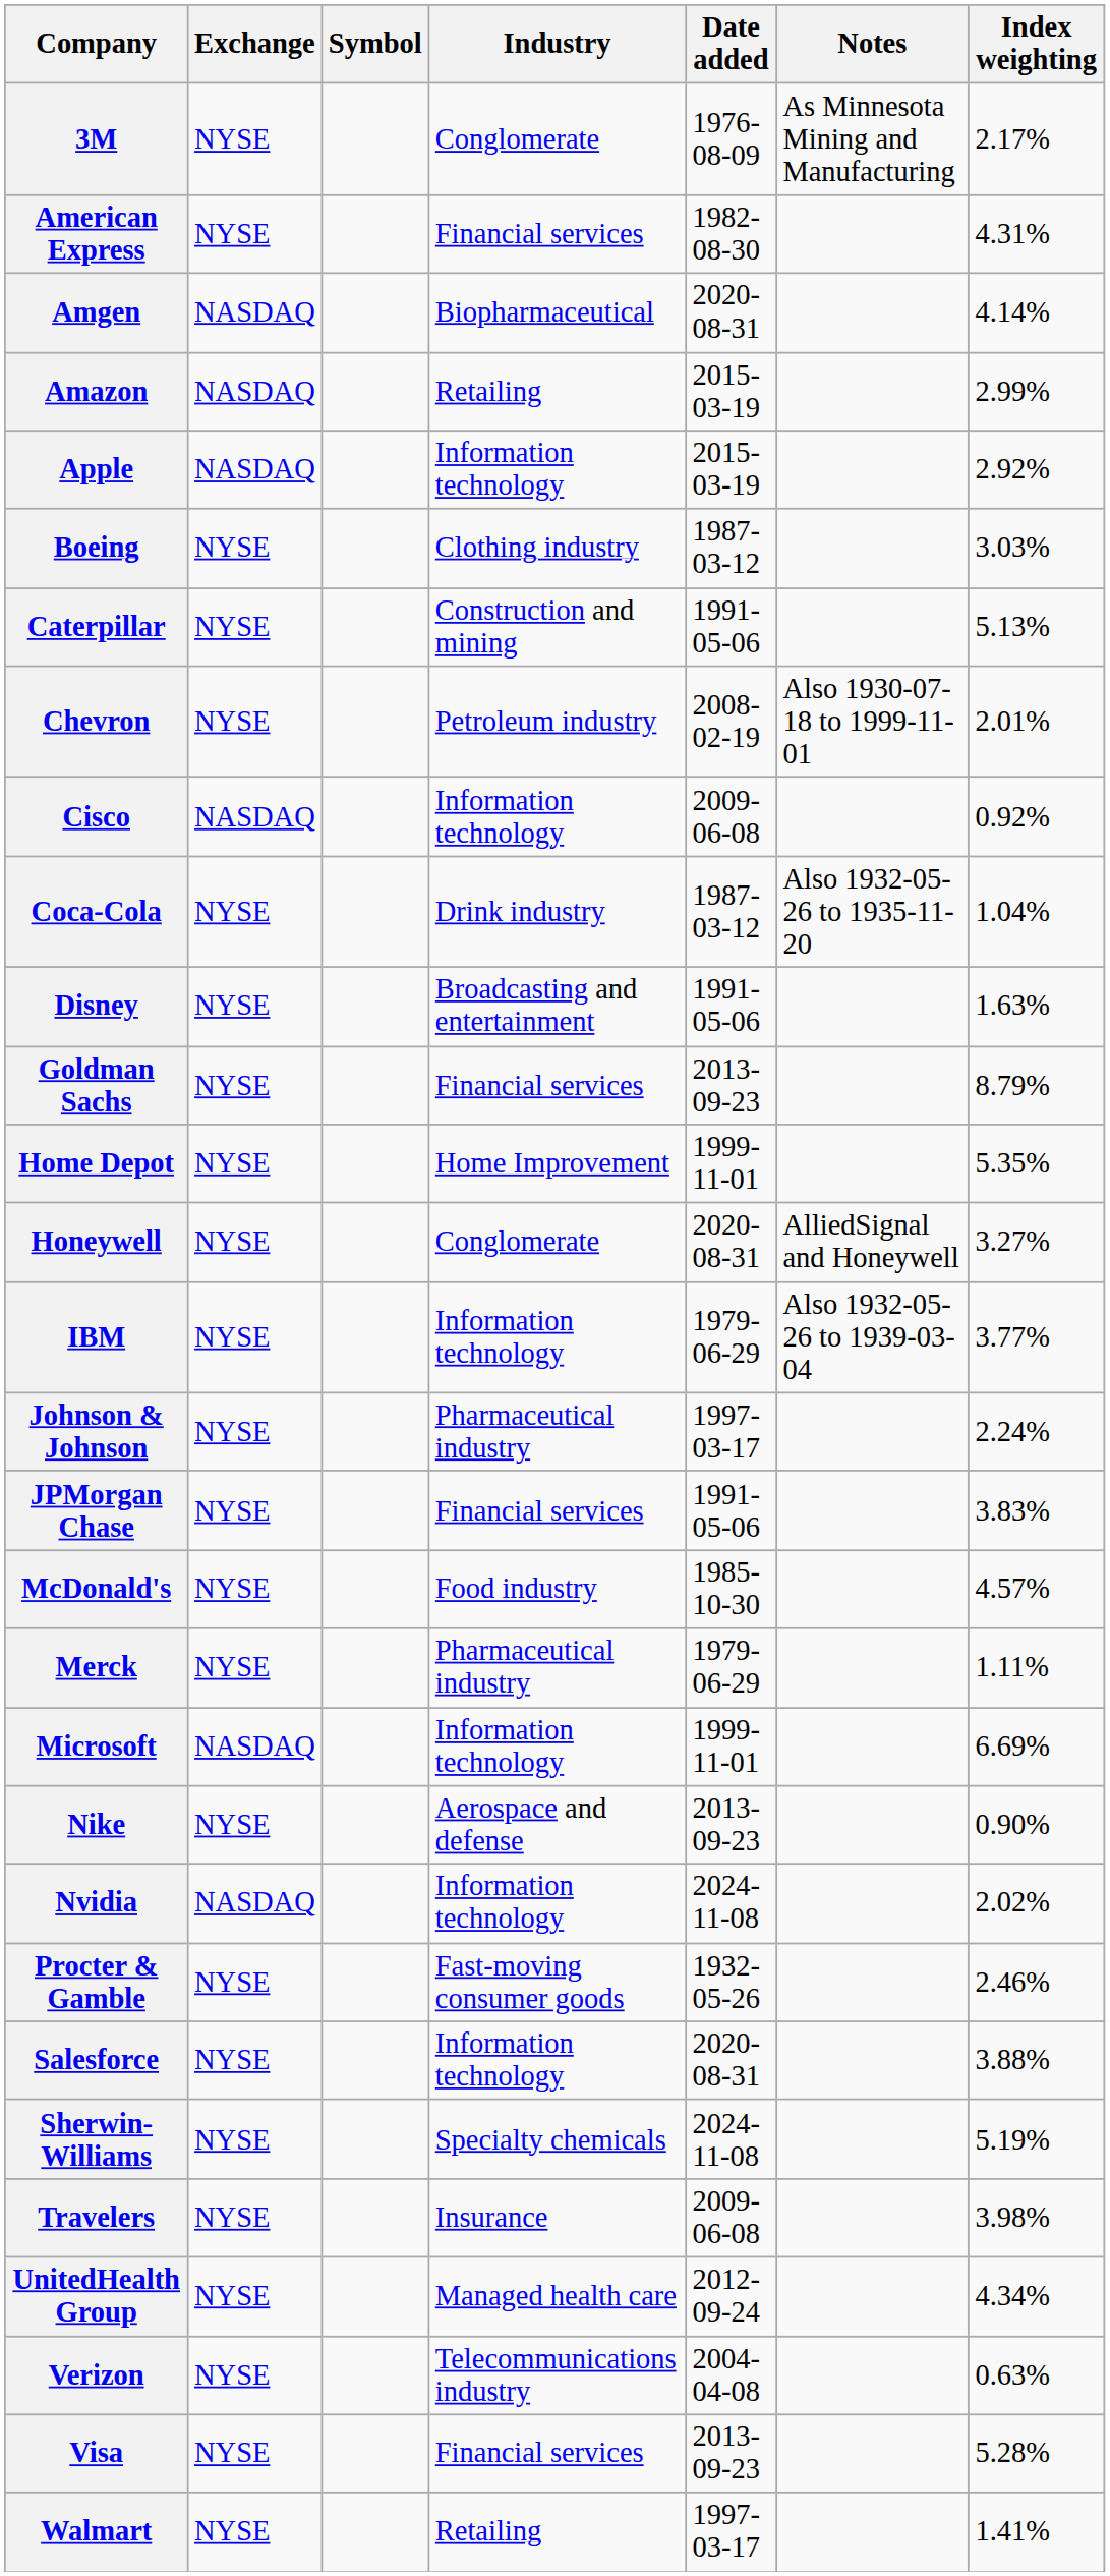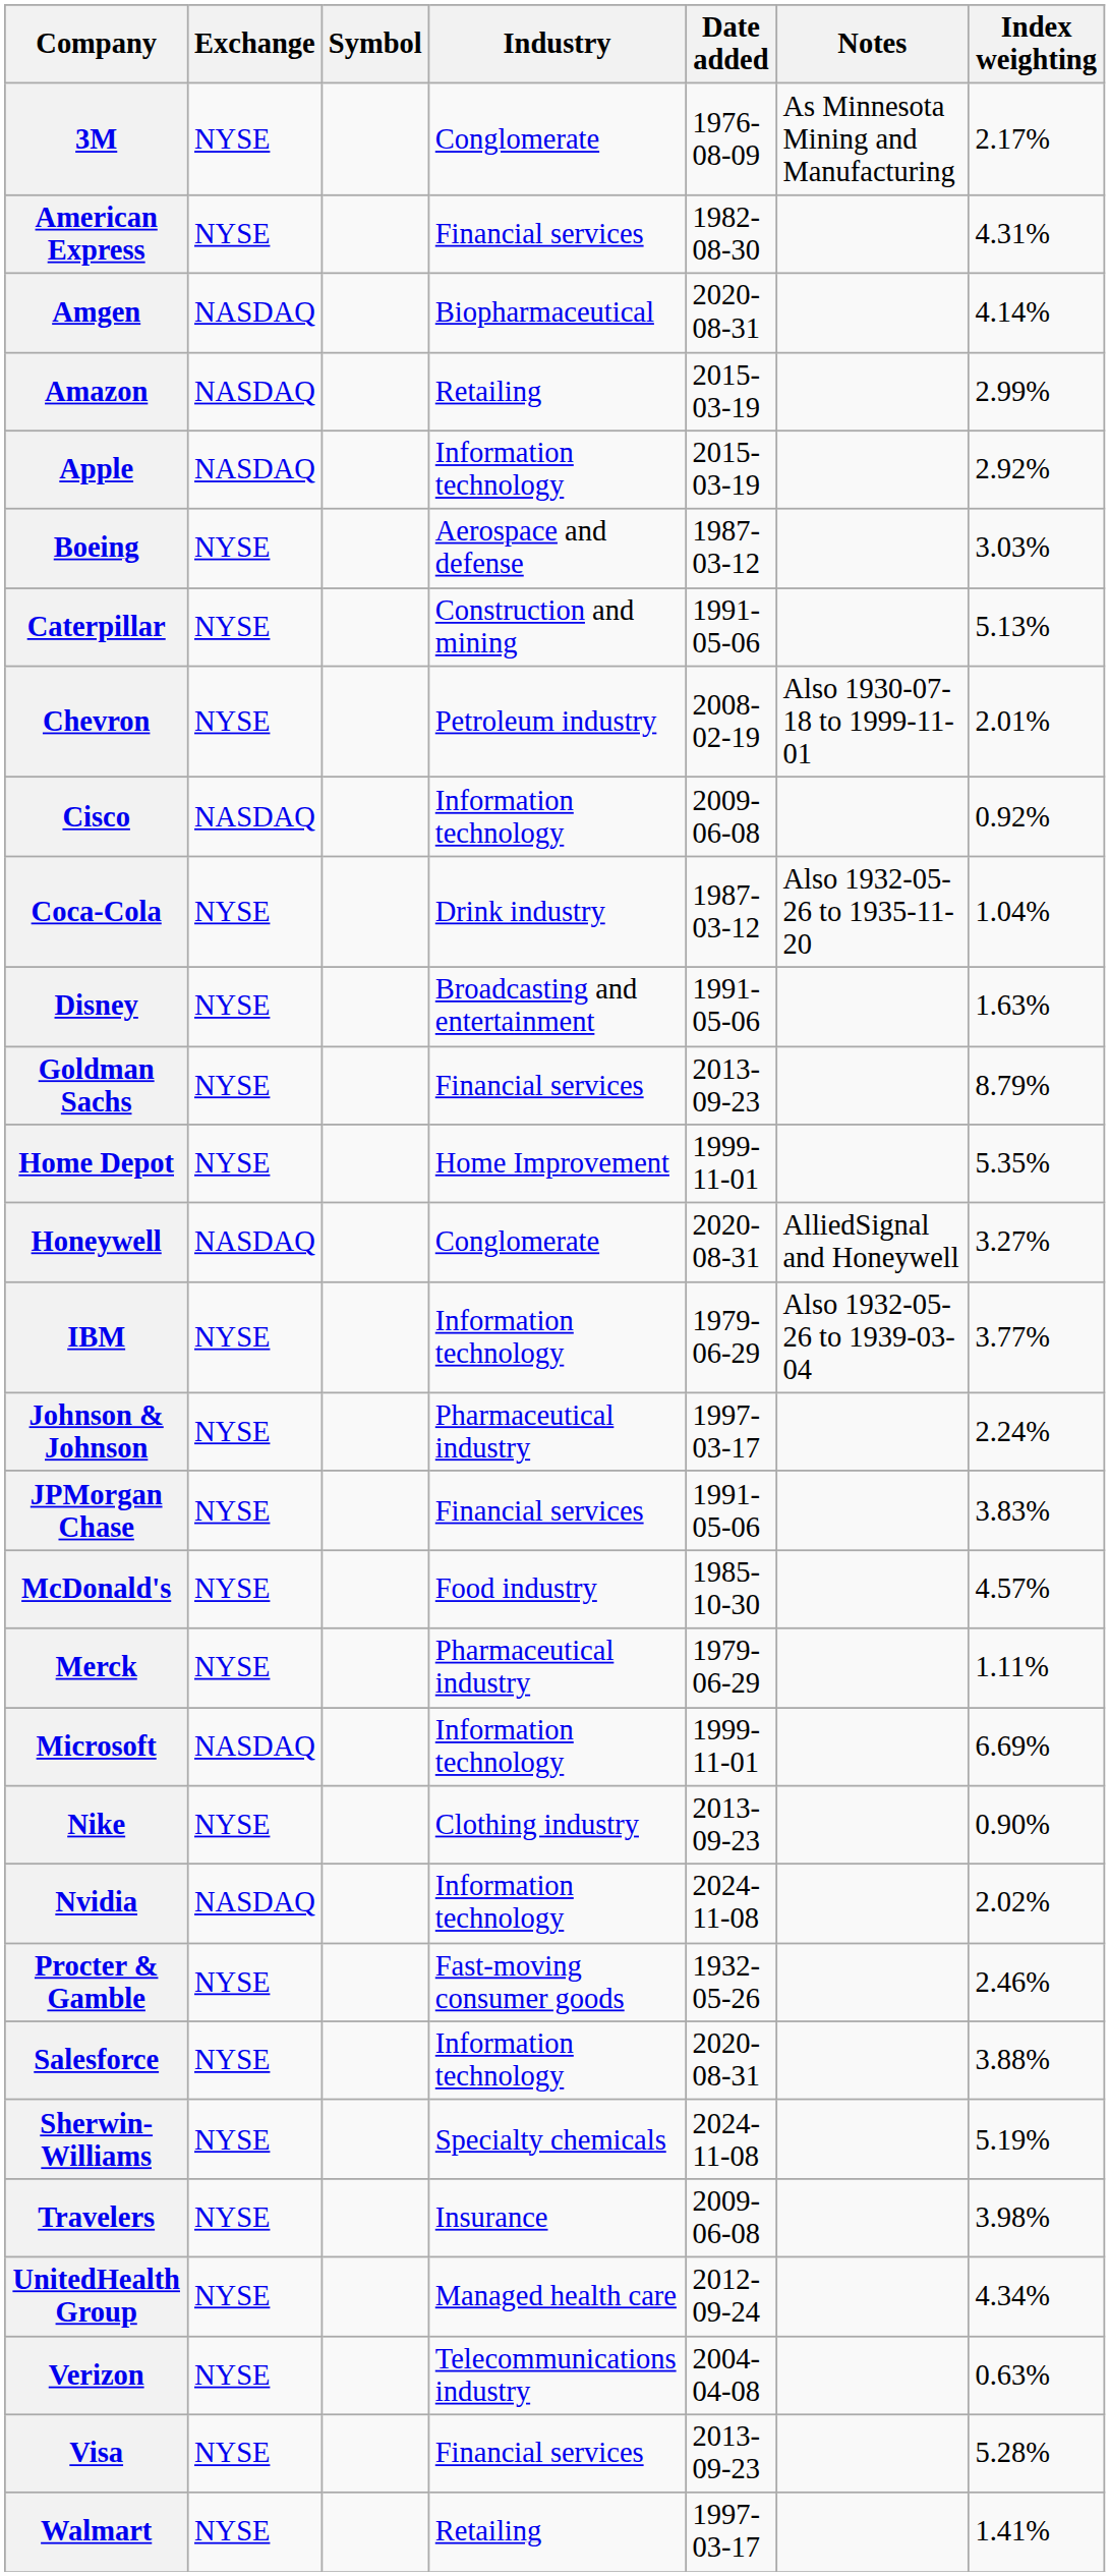Boeing | Industry: Clothing industry -> Aerospace and defense
Honeywell | Exchange: NYSE -> NASDAQ
Nike | Industry: Aerospace and defense -> Clothing industry
